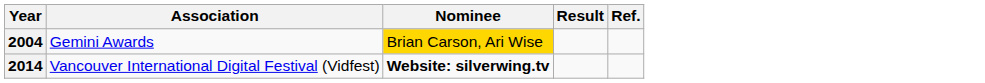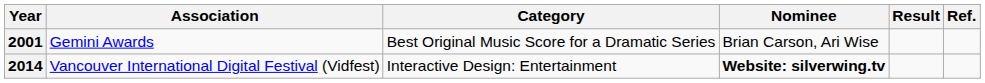+ column: Category | Best Original Music Score for a Dramatic Series | Interactive Design: Entertainment
Gemini Awards | Year: 2004 -> 2001
Gemini Awards | Nominee: gold background -> no background
